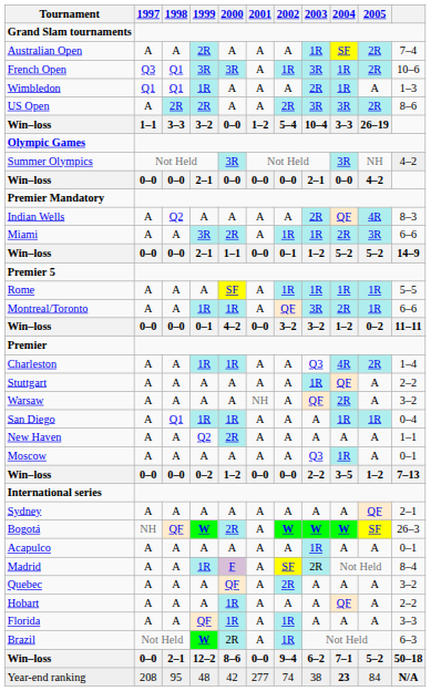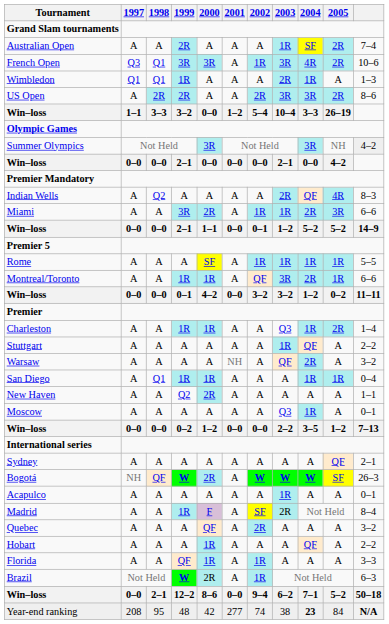French Open | 2004: 1R -> 4R
Charleston | 2004: 4R -> 1R
